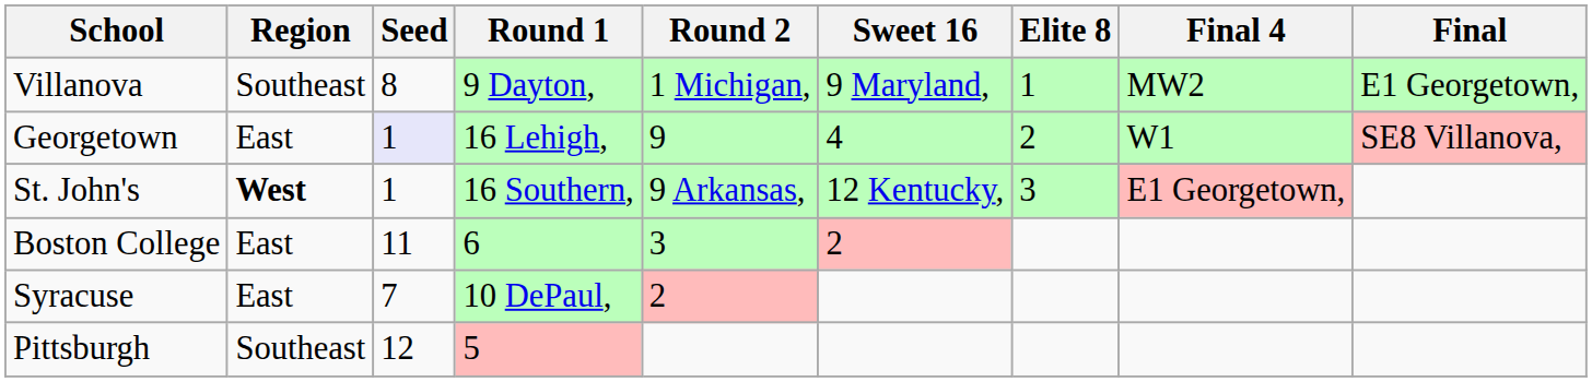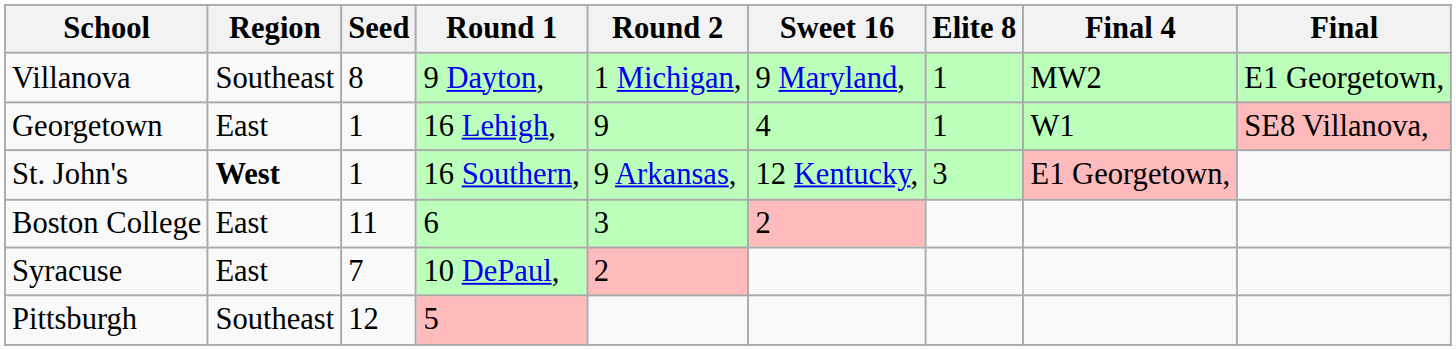Georgetown | Seed: lavender background -> no background
Georgetown | Elite 8: 2 -> 1
